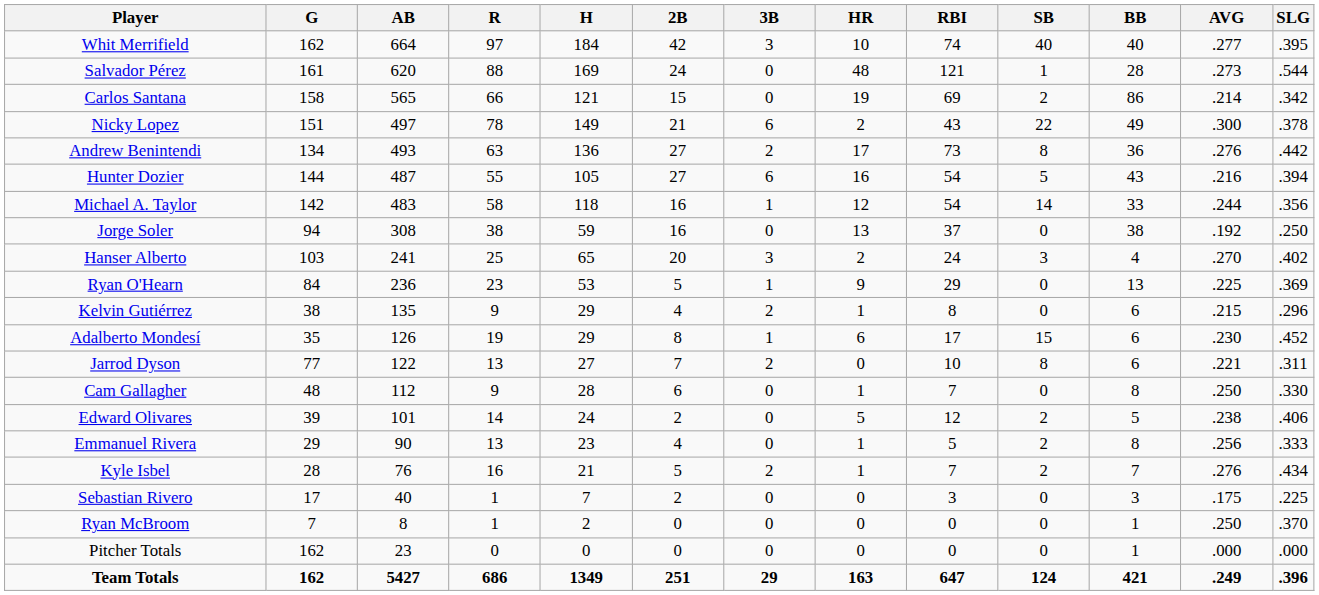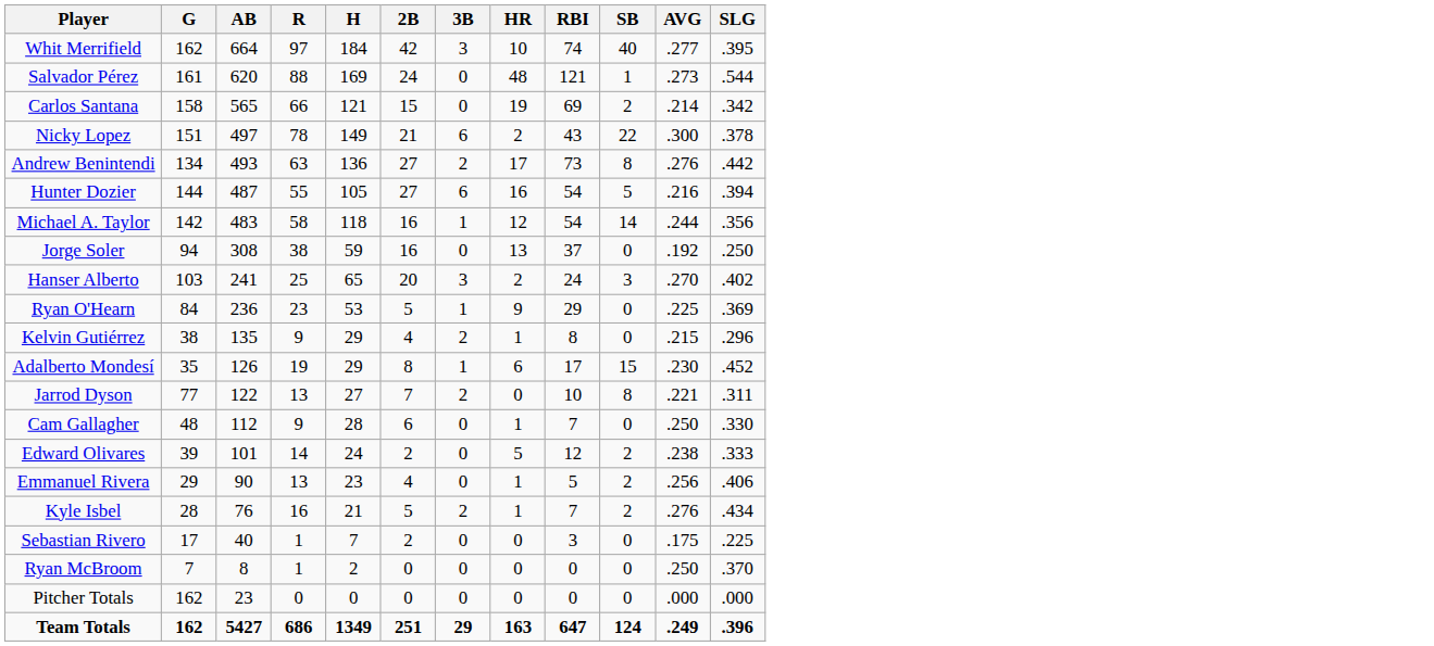- column: BB | 40 | 28 | 86 | 49 | 36 | 43 | 33 | 38 | 4 | 13 | 6 | 6 | 6 | 8 | 5 | 8 | 7 | 3 | 1 | 1 | 421
Edward Olivares | SLG: .406 -> .333
Emmanuel Rivera | SLG: .333 -> .406
